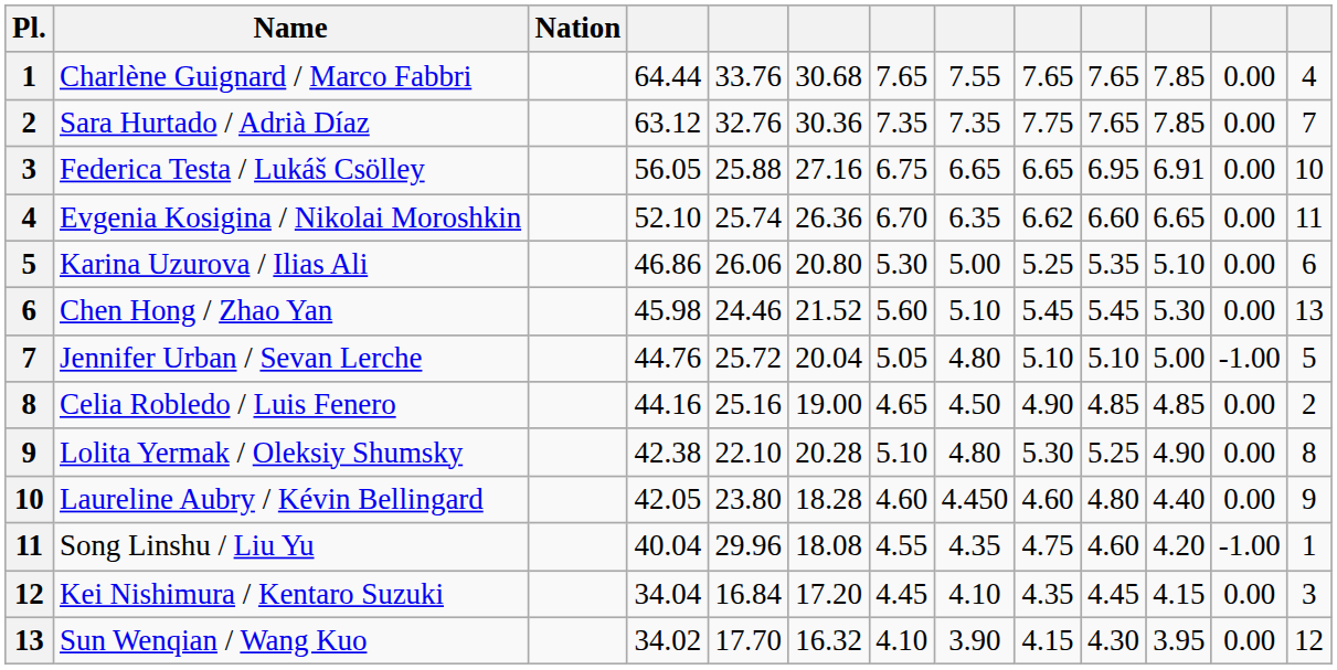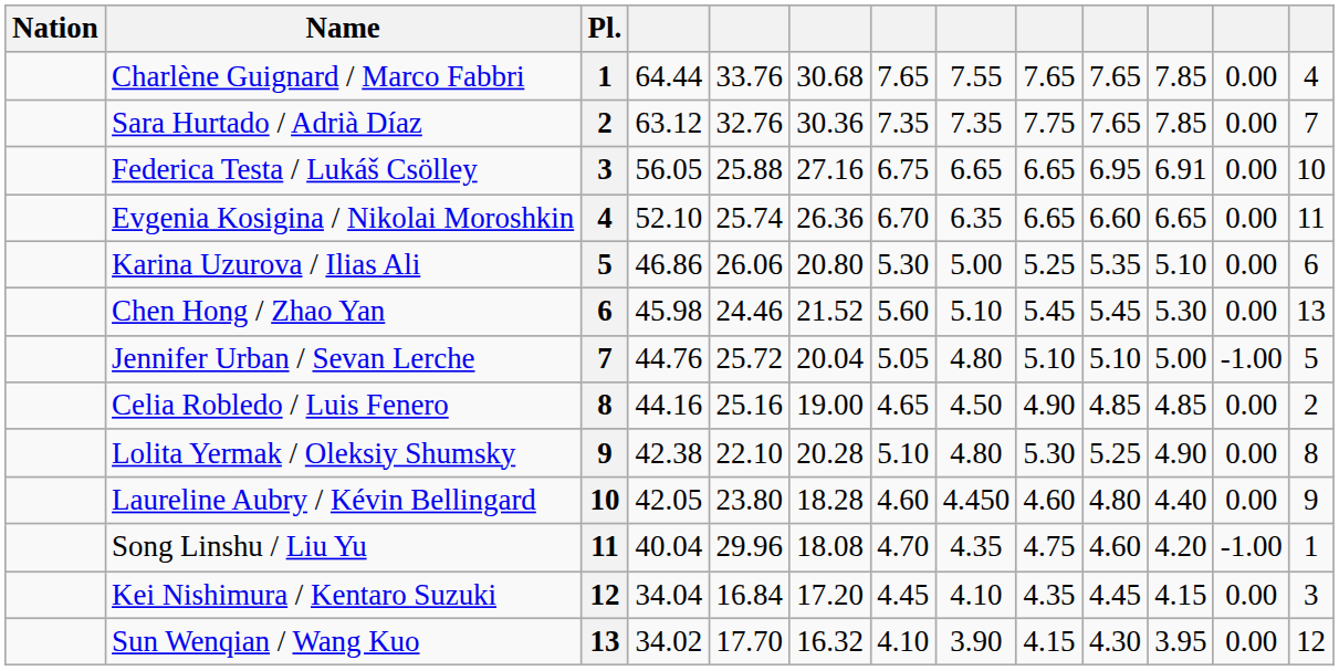columns swapped: Pl. <-> Nation
Evgenia Kosigina / Nikolai Moroshkin | column 9: 6.62 -> 6.65
Song Linshu / Liu Yu | column 7: 4.55 -> 4.70
